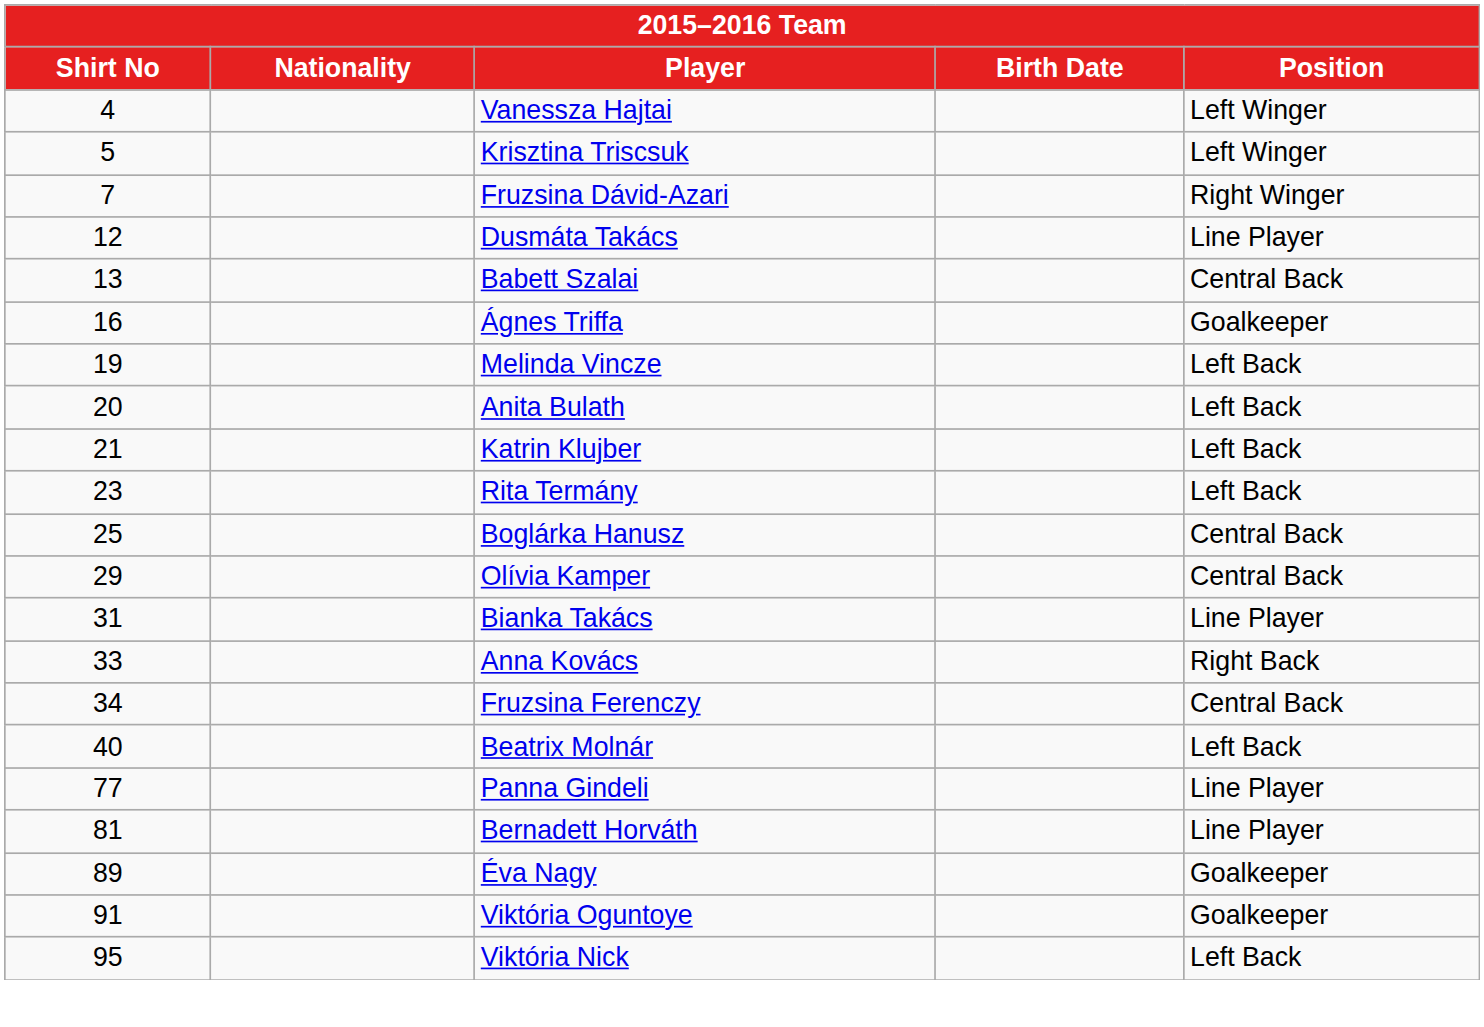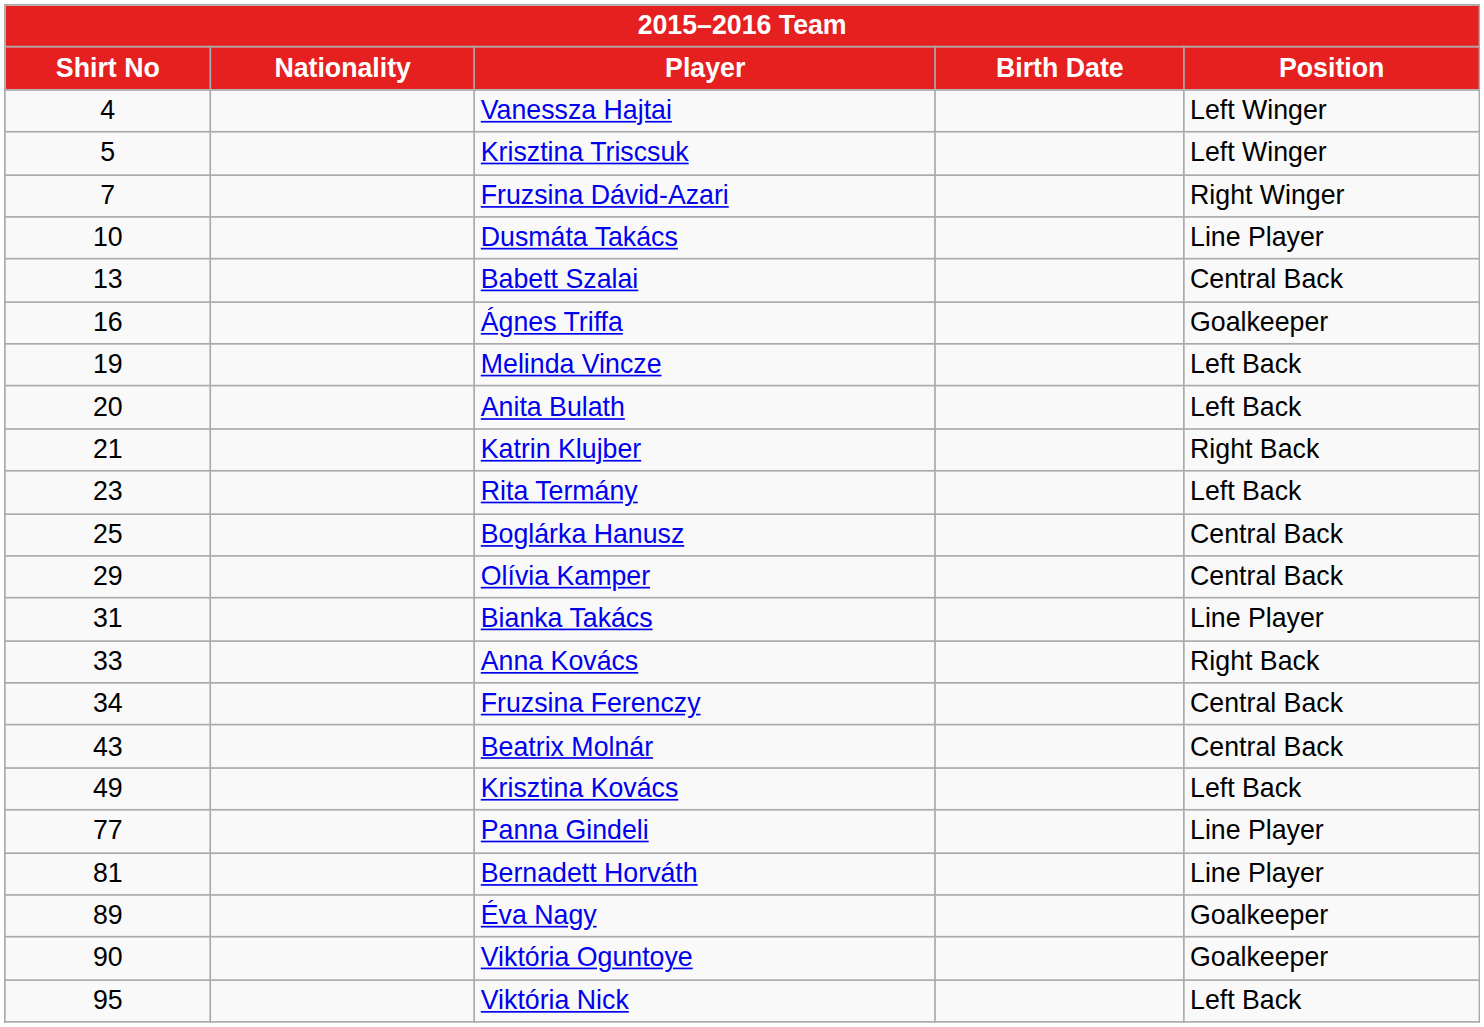Dusmáta Takács | Shirt No: 12 -> 10
Katrin Klujber | Position: Left Back -> Right Back
Beatrix Molnár | Shirt No: 40 -> 43
Beatrix Molnár | Position: Left Back -> Central Back
+ row: 49 | Krisztina Kovács | Left Back
Viktória Oguntoye | Shirt No: 91 -> 90
